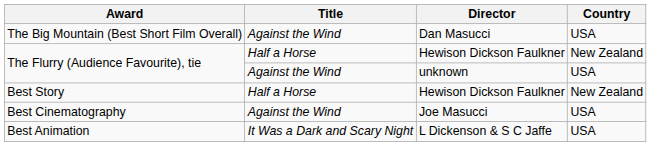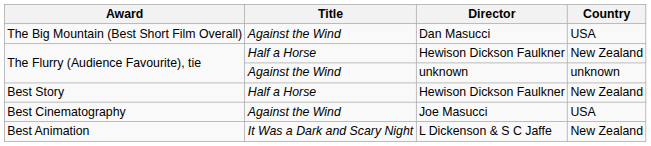The Flurry (Audience Favourite), tie / unknown | Country: USA -> unknown
Best Animation | Country: USA -> New Zealand
